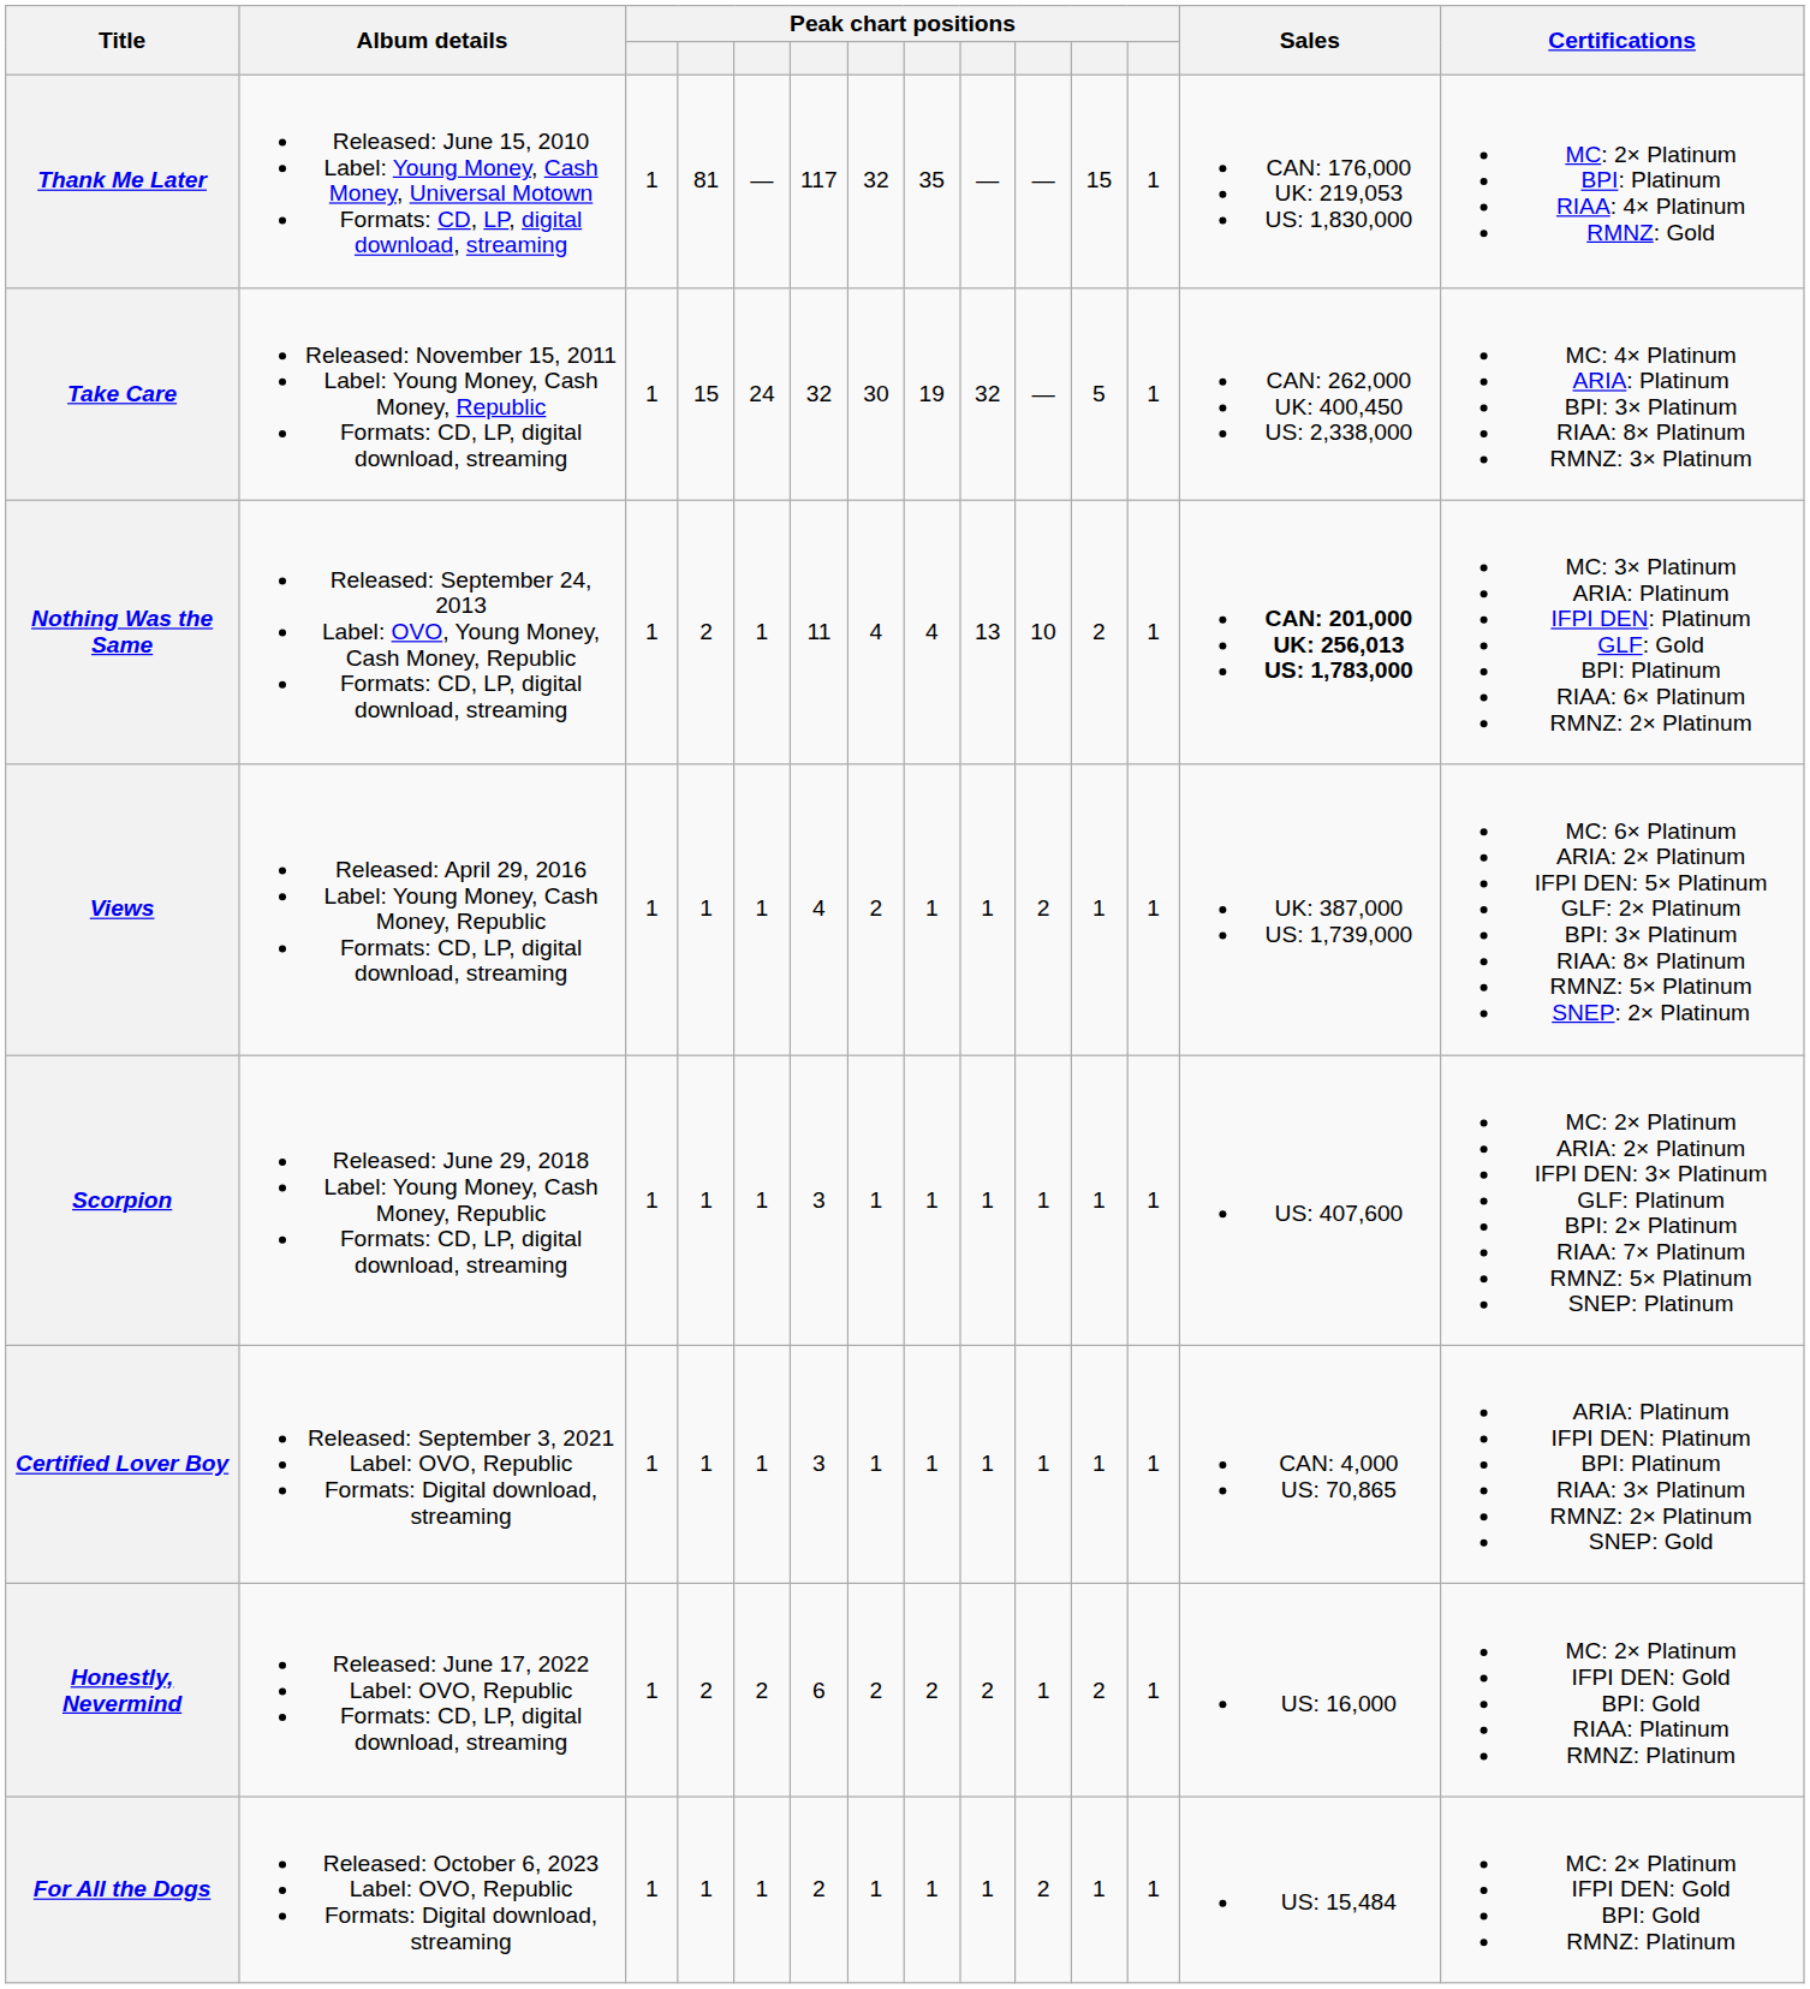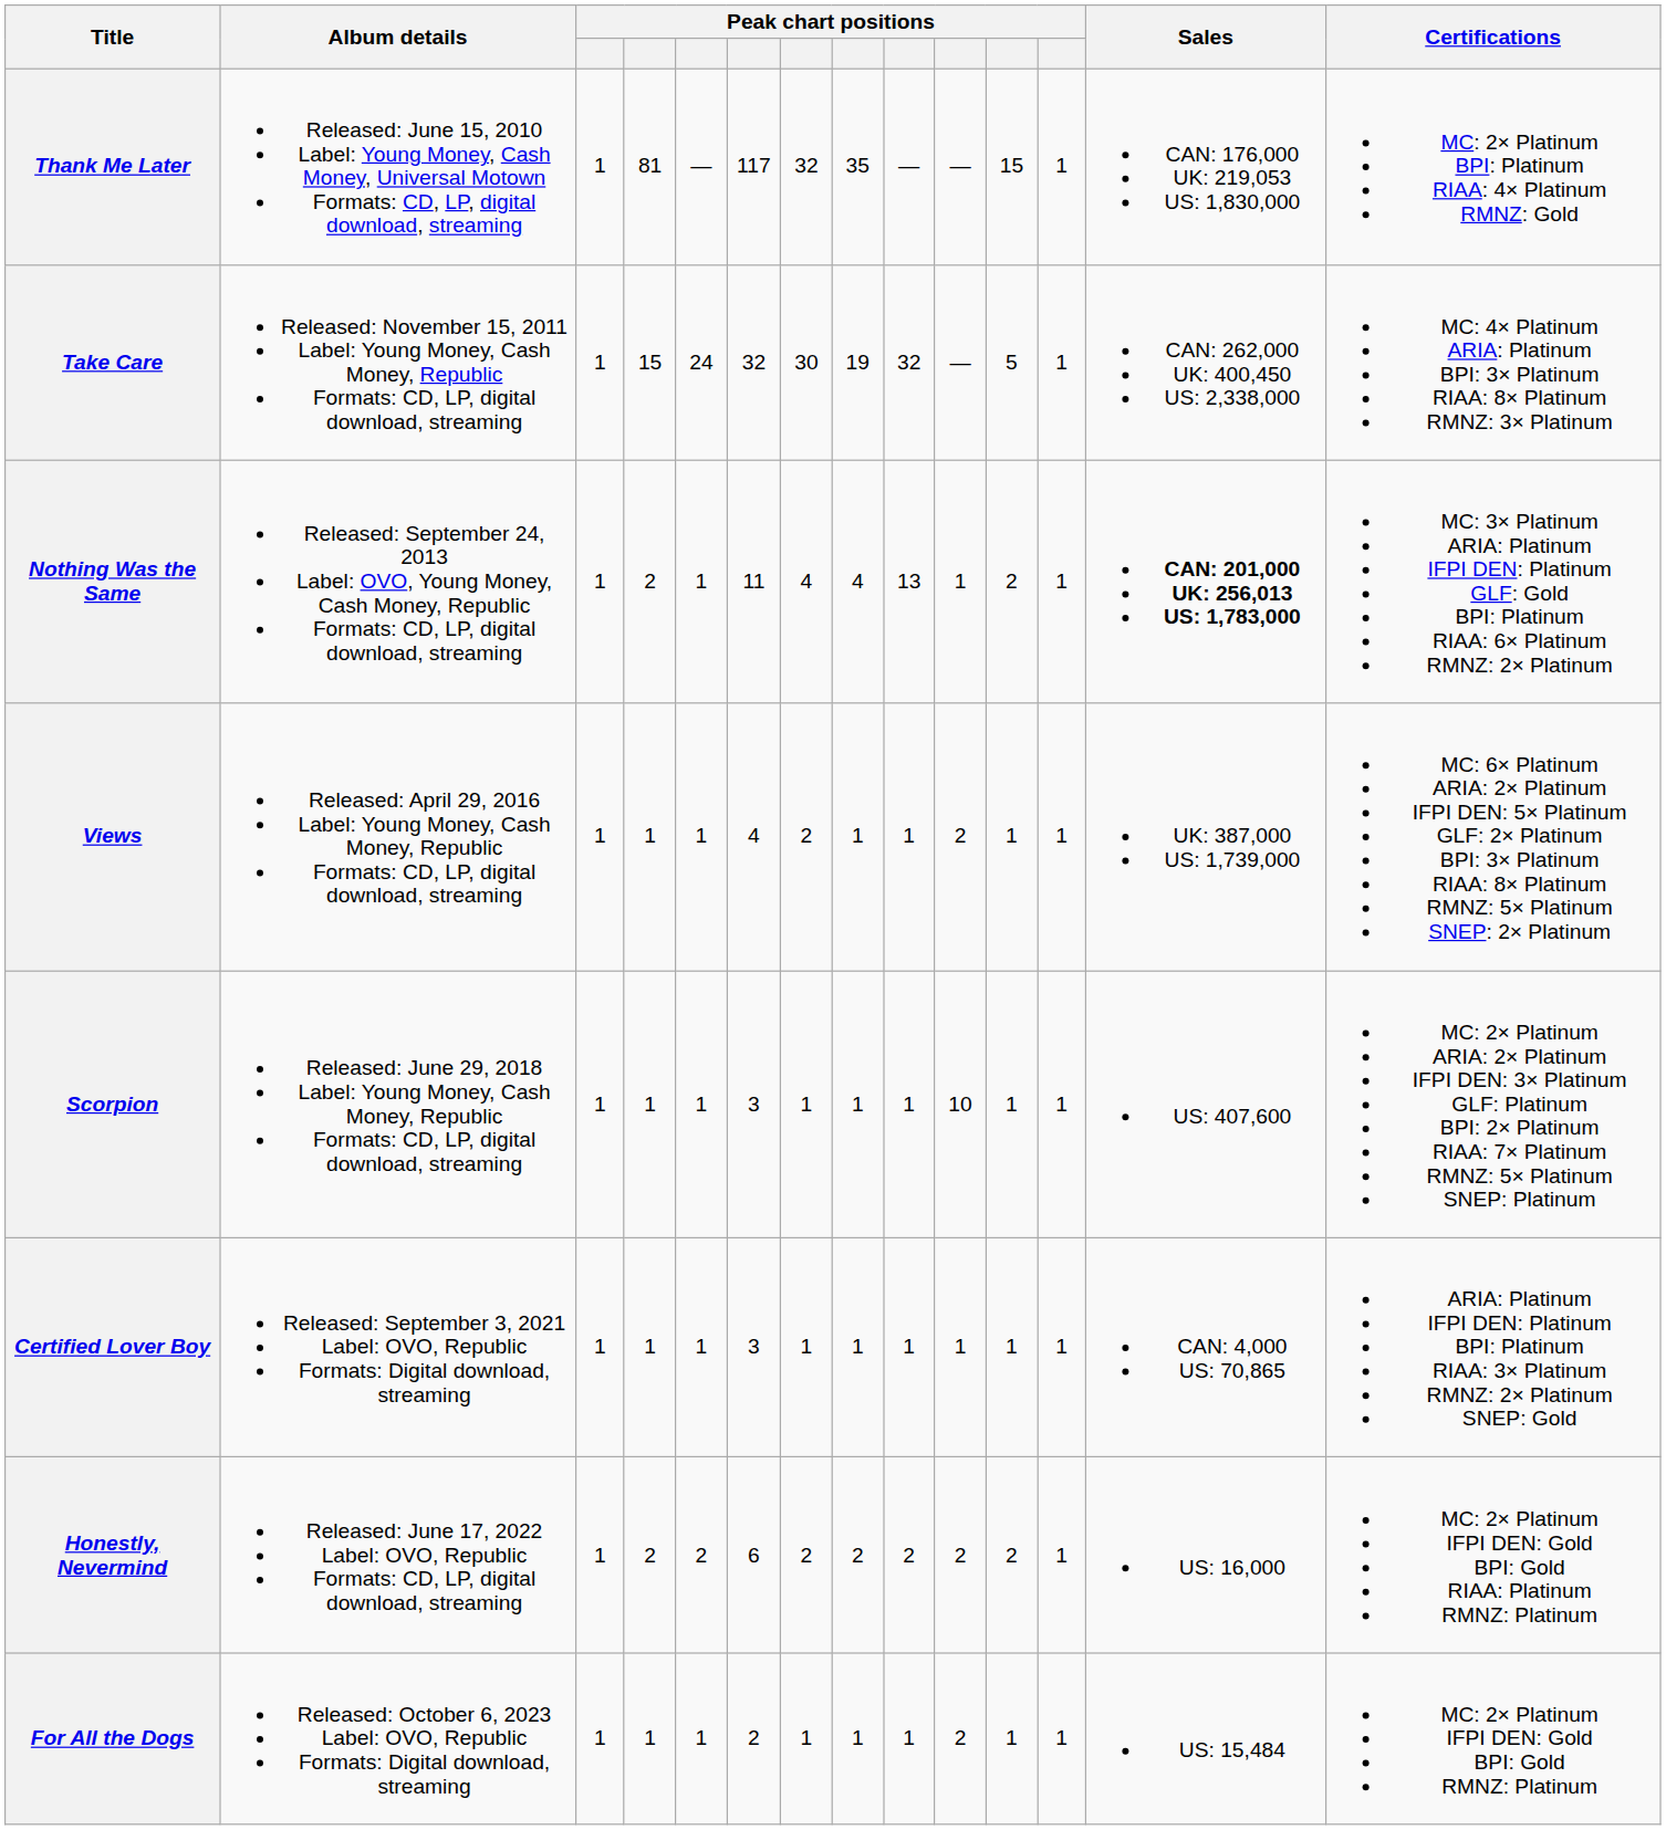Nothing Was the Same | column 10: 10 -> 1
Scorpion | column 10: 1 -> 10
Honestly, Nevermind | column 10: 1 -> 2
